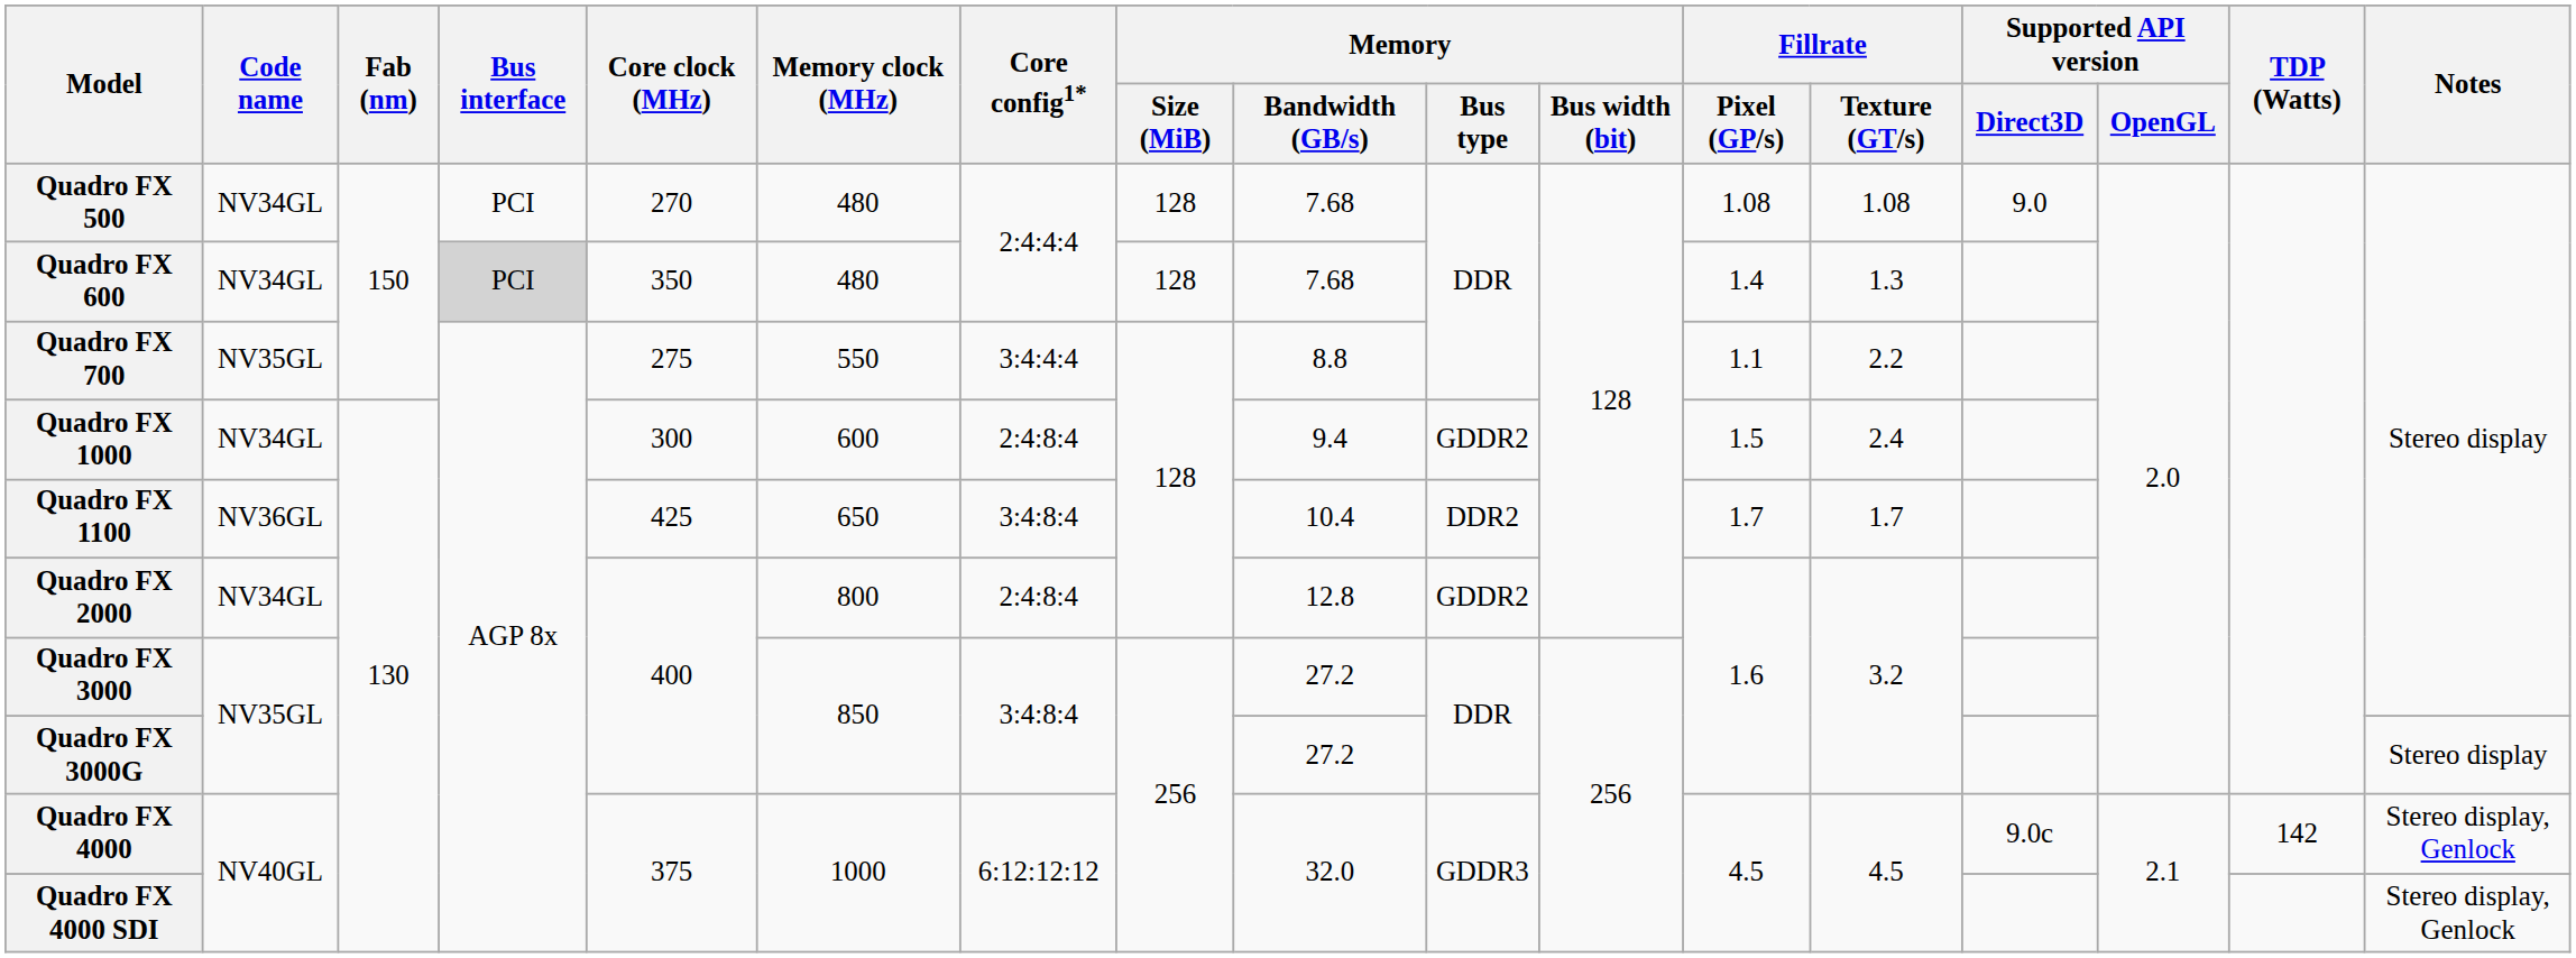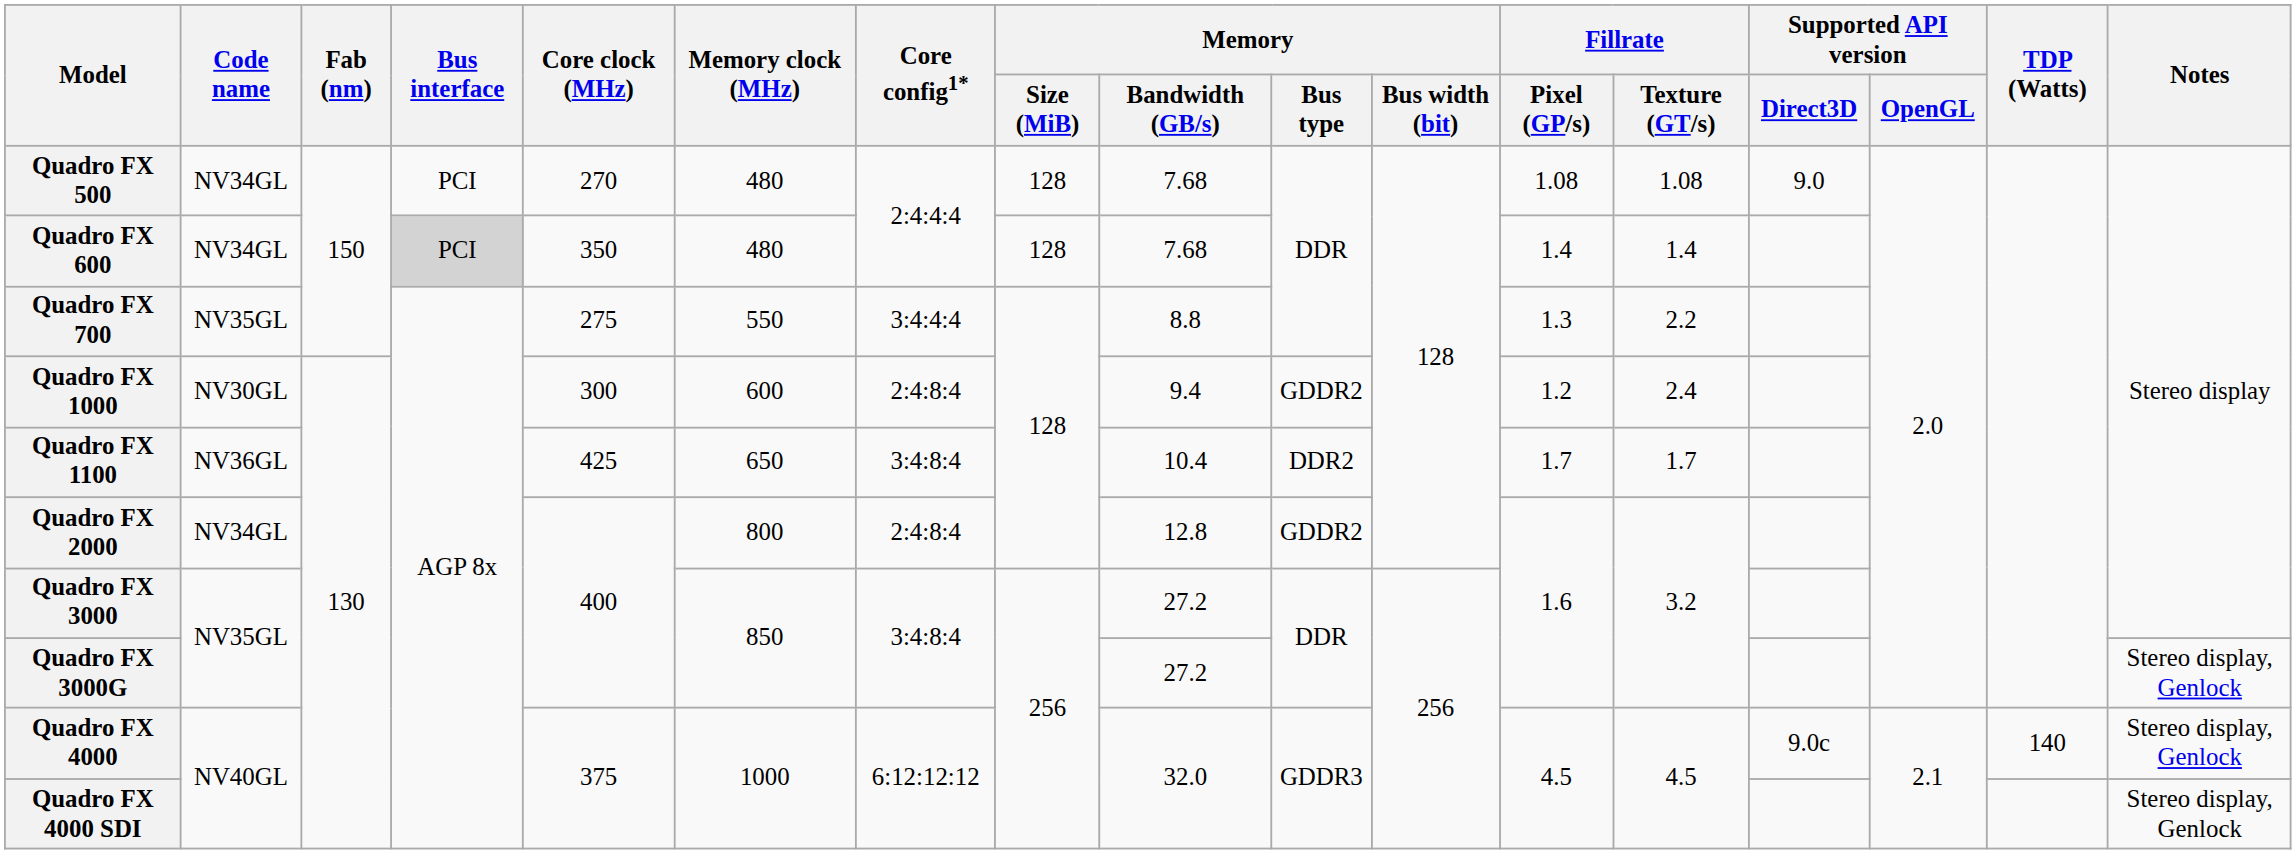Quadro FX 600 | Fillrate / Texture (GT/s): 1.3 -> 1.4
Quadro FX 700 | Fillrate / Pixel (GP/s): 1.1 -> 1.3
Quadro FX 1000 | Code name: NV34GL -> NV30GL
Quadro FX 1000 | Fillrate / Pixel (GP/s): 1.5 -> 1.2
Quadro FX 3000G | Notes: Stereo display -> Stereo display, Genlock
Quadro FX 4000 | TDP (Watts): 142 -> 140
